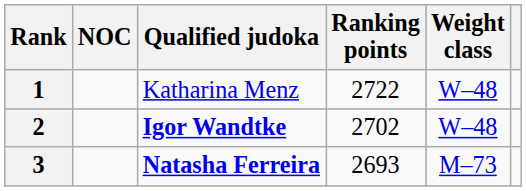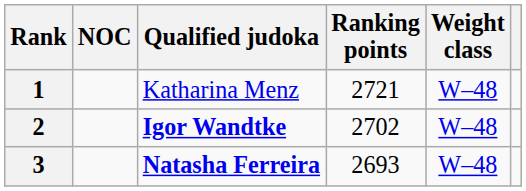1 | Ranking points: 2722 -> 2721
3 | Weight class: M–73 -> W–48
